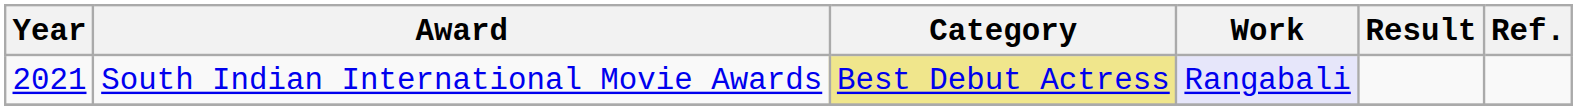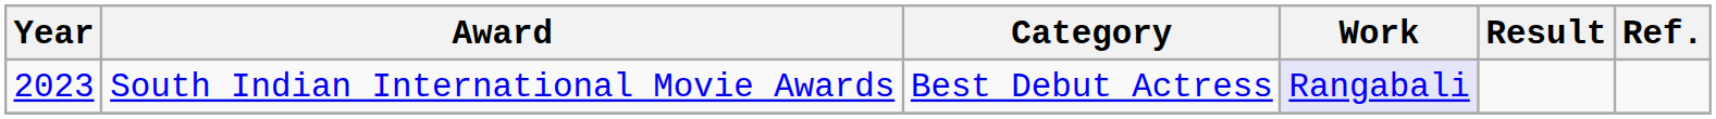South Indian International Movie Awards | Year: 2021 -> 2023
South Indian International Movie Awards | Category: khaki background -> no background
